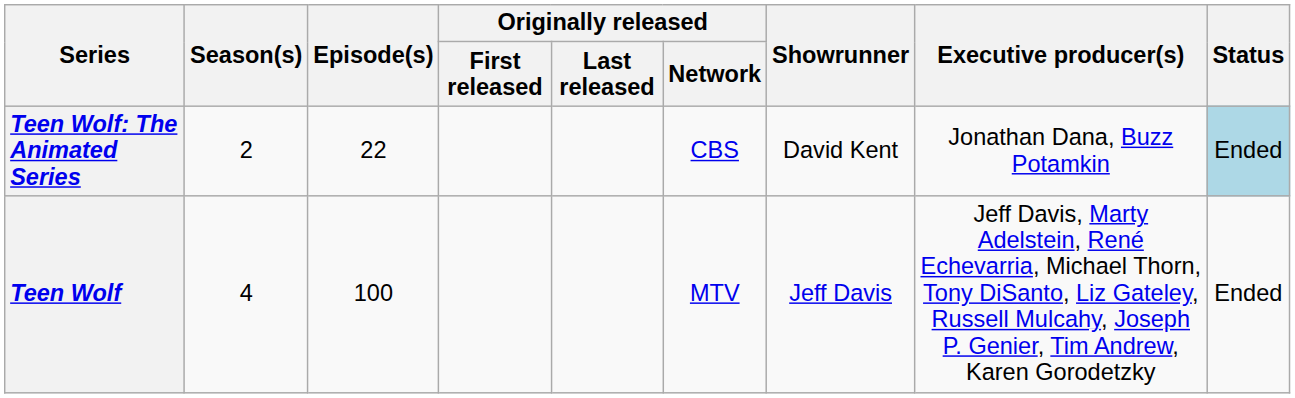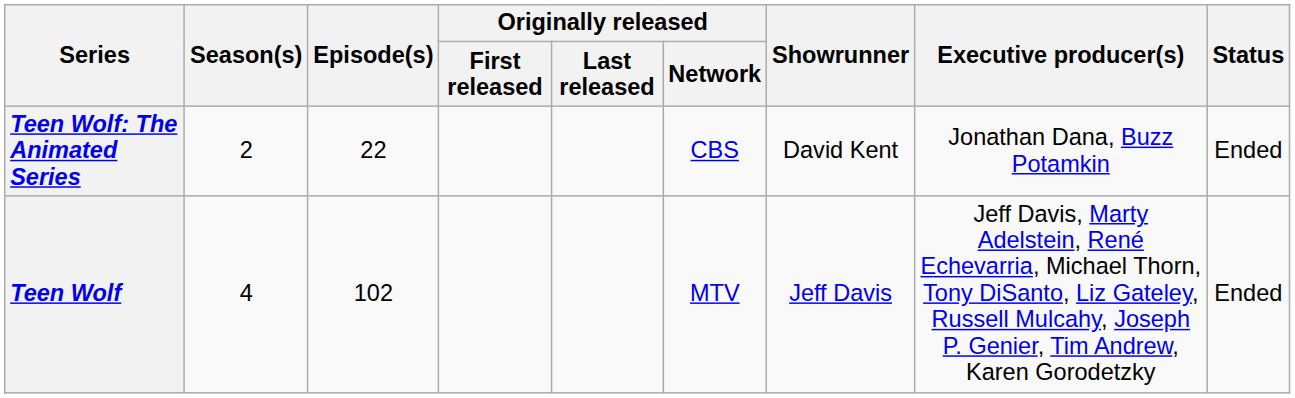Teen Wolf: The Animated Series | Status: lightblue background -> no background
Teen Wolf | Episode(s): 100 -> 102
